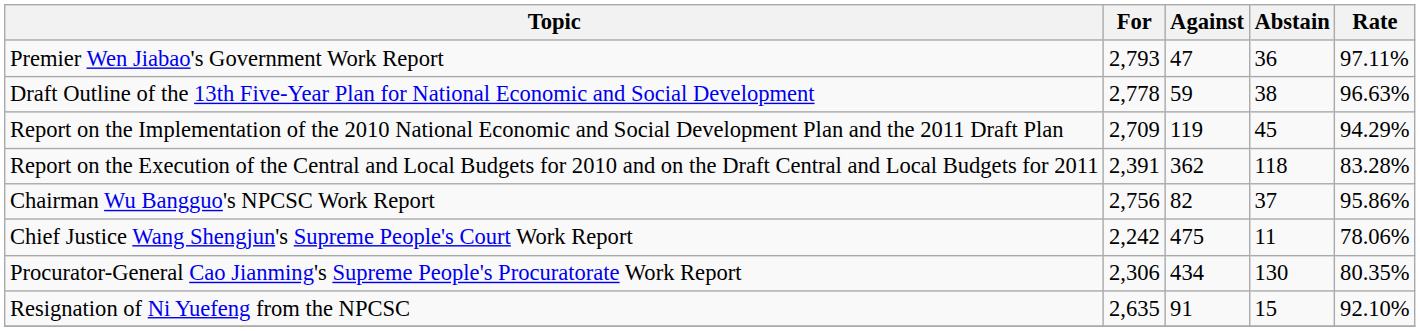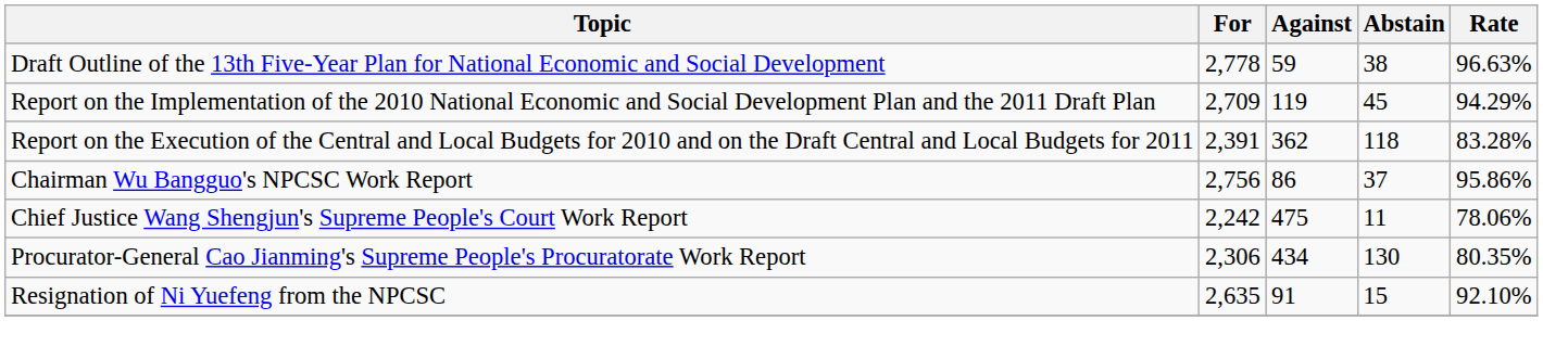- row: Premier Wen Jiabao's Government Work Report | 2,793 | 47 | 36 | 97.11%
Chairman Wu Bangguo's NPCSC Work Report | Against: 82 -> 86
